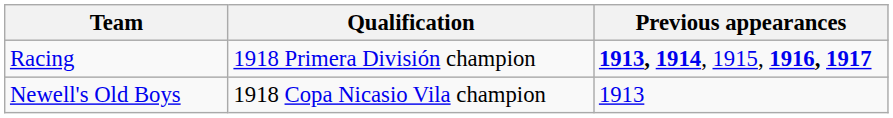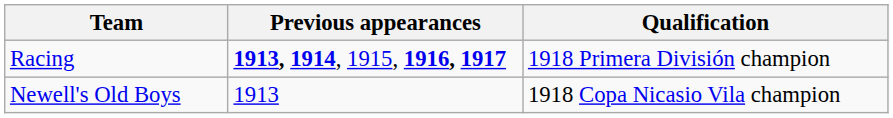columns swapped: Qualification <-> Previous appearances
